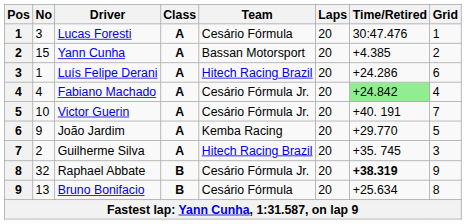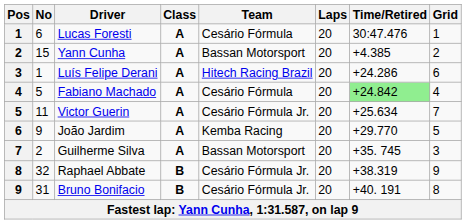Lucas Foresti | No: 3 -> 6
Fabiano Machado | No: 4 -> 5
Fabiano Machado | Team: Cesário Fórmula Jr. -> Cesário Fórmula
Victor Guerin | No: 10 -> 11
Victor Guerin | Time/Retired: +40. 191 -> +25.634
Guilherme Silva | Team: Hitech Racing Brazil -> Bassan Motorsport
Raphael Abbate | Time/Retired: bold -> normal
Bruno Bonifacio | No: 13 -> 31
Bruno Bonifacio | Team: Cesário Fórmula -> Cesário Fórmula Jr.
Bruno Bonifacio | Time/Retired: +25.634 -> +40. 191
